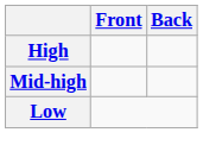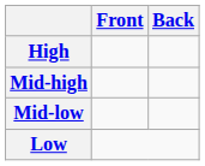+ row: Mid-low
